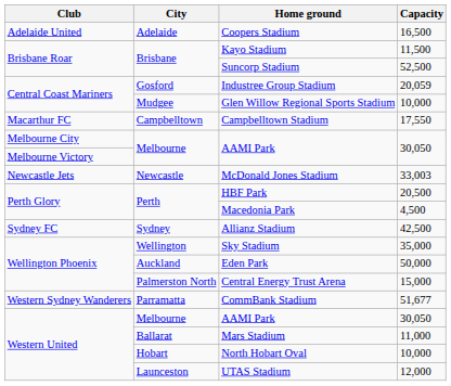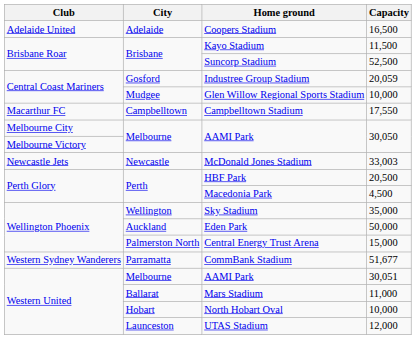- row: Sydney FC | Sydney | Allianz Stadium | 42,500
Western United / AAMI Park | Capacity: 30,050 -> 30,051
